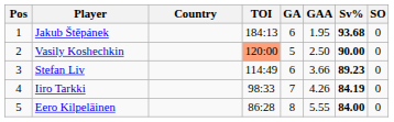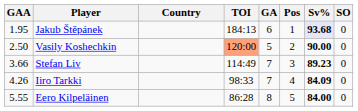columns swapped: Pos <-> GAA
Jakub Štěpánek | Sv%: no background -> lavender background
Stefan Liv | GA: 6 -> 7
Iiro Tarkki | Sv%: 84.19 -> 84.09
